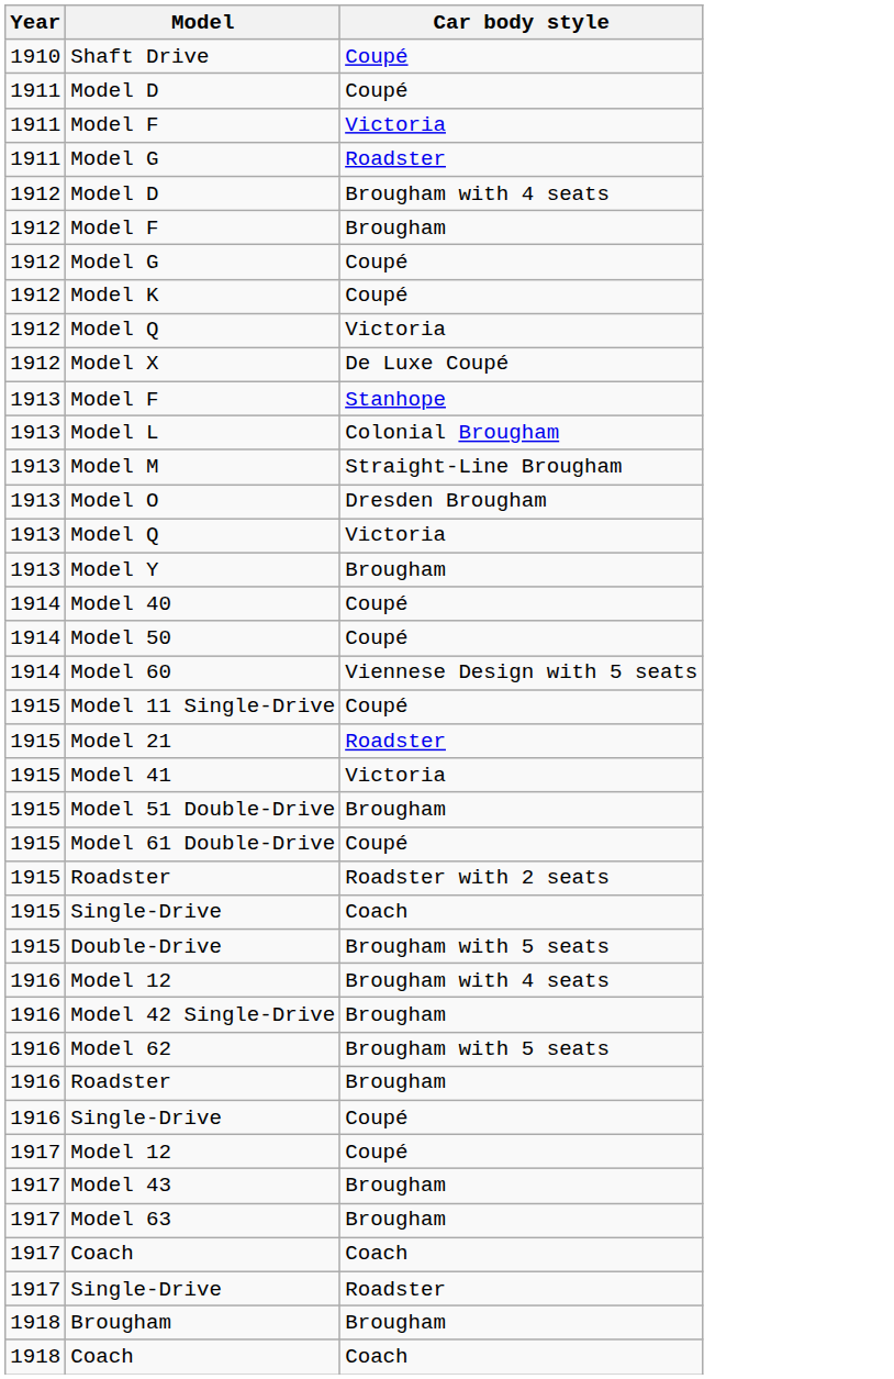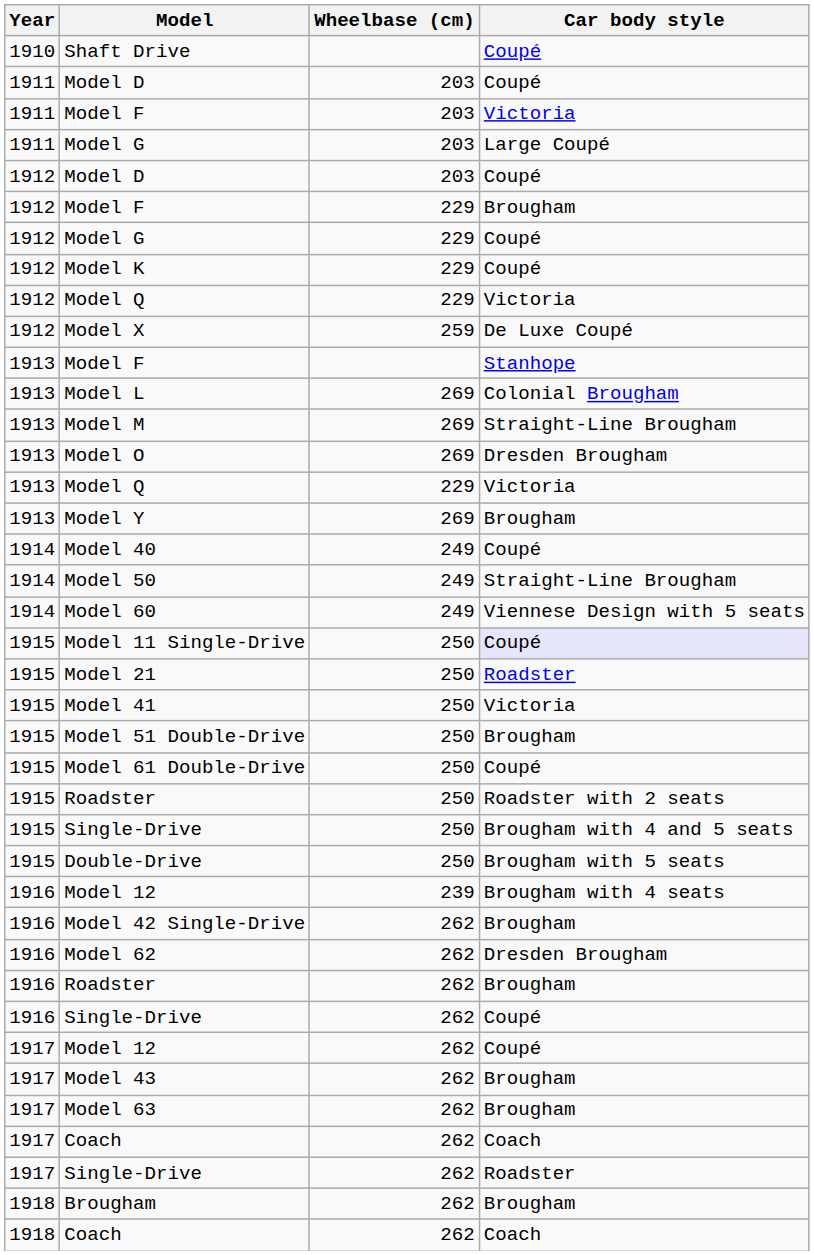+ column: Wheelbase (cm) | 203 | 203 | 203 | 203 | 229 | 229 | 229 | 229 | 259 | 269 | 269 | 269 | 229 | 269 | 249 | 249 | 249 | 250 | 250 | 250 | 250 | 250 | 250 | 250 | 250 | 239 | 262 | 262 | 262 | 262 | 262 | 262 | 262 | 262 | 262 | 262 | 262
1911 / Model G | Car body style: Roadster -> Large Coupé
1912 / Model D | Car body style: Brougham with 4 seats -> Coupé
Model 50 | Car body style: Coupé -> Straight-Line Brougham
Model 11 Single-Drive | Car body style: no background -> lavender background
1915 / Single-Drive | Car body style: Coach -> Brougham with 4 and 5 seats
Model 62 | Car body style: Brougham with 5 seats -> Dresden Brougham
